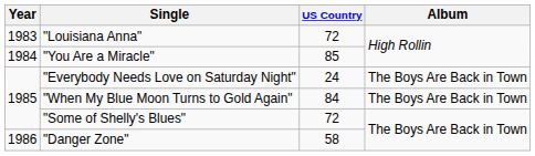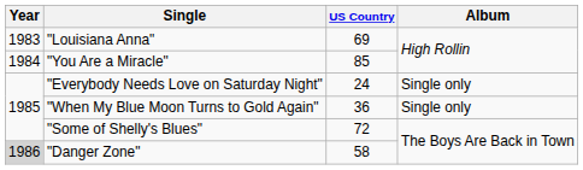"Louisiana Anna" | US Country: 72 -> 69
"Everybody Needs Love on Saturday Night" | Album: The Boys Are Back in Town -> Single only
"When My Blue Moon Turns to Gold Again" | US Country: 84 -> 36
"When My Blue Moon Turns to Gold Again" | Album: The Boys Are Back in Town -> Single only
"Danger Zone" | Year: no background -> lightgrey background
